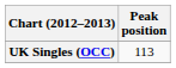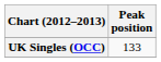UK Singles (OCC) | Peak position: 113 -> 133
